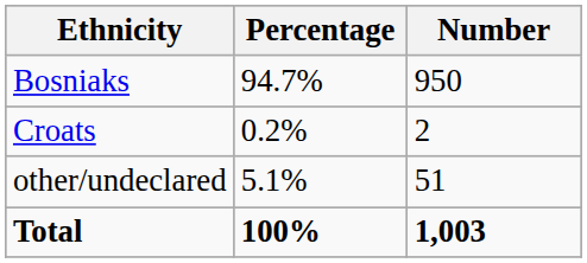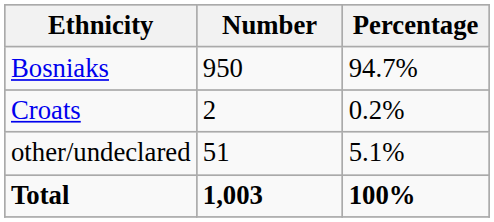columns swapped: Number <-> Percentage
